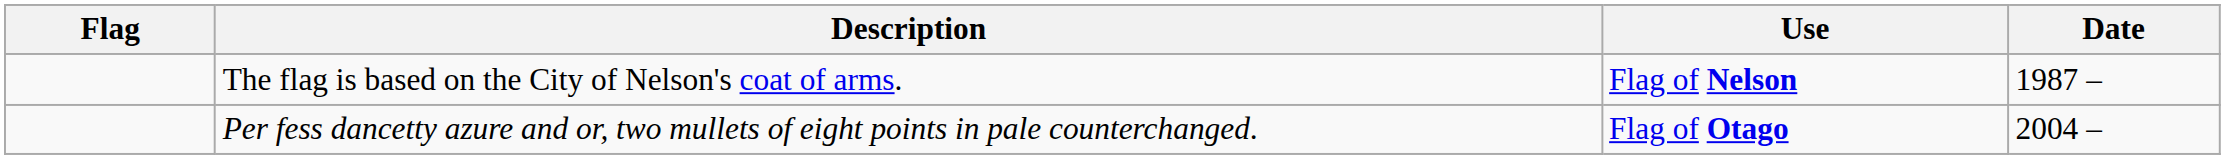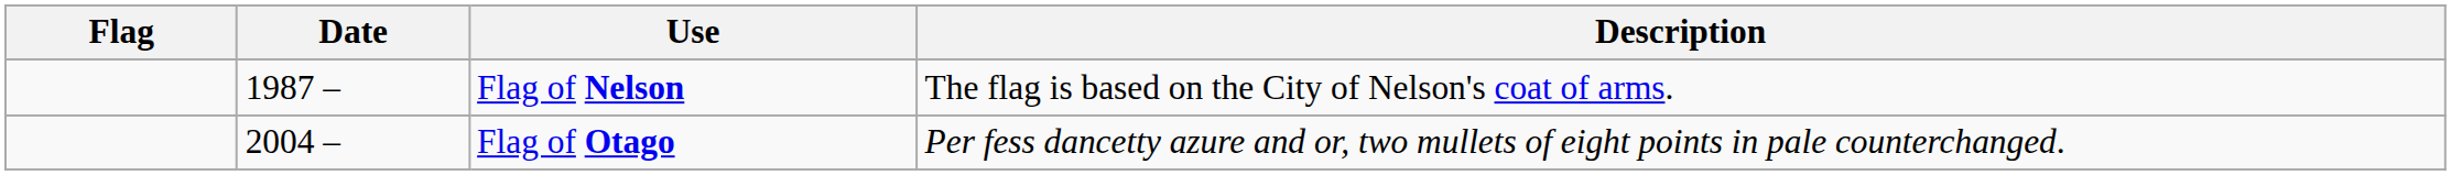columns swapped: Date <-> Description
